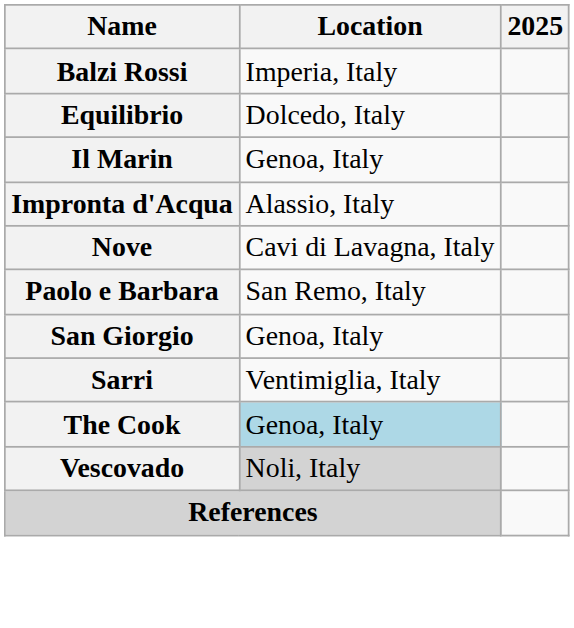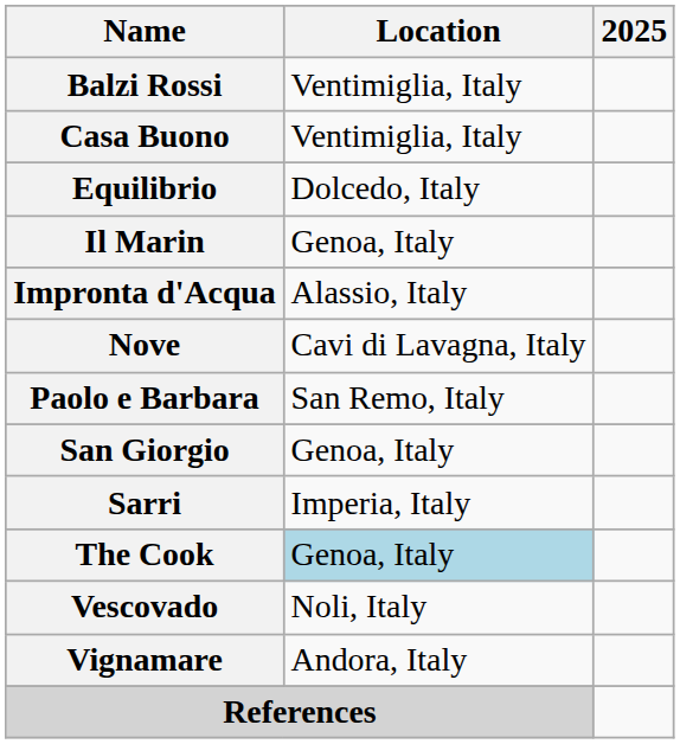Balzi Rossi | Location: Imperia, Italy -> Ventimiglia, Italy
+ row: Casa Buono | Ventimiglia, Italy
Sarri | Location: Ventimiglia, Italy -> Imperia, Italy
Vescovado | Location: lightgrey background -> no background
+ row: Vignamare | Andora, Italy
